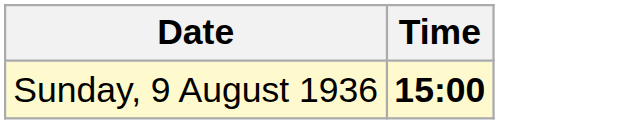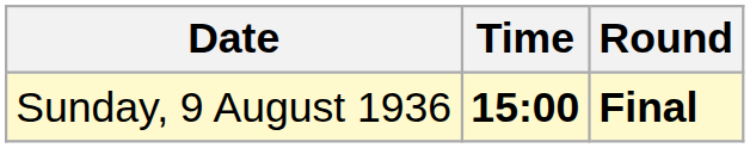+ column: Round | Final
